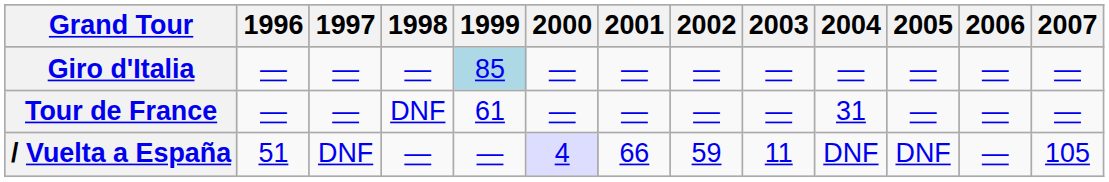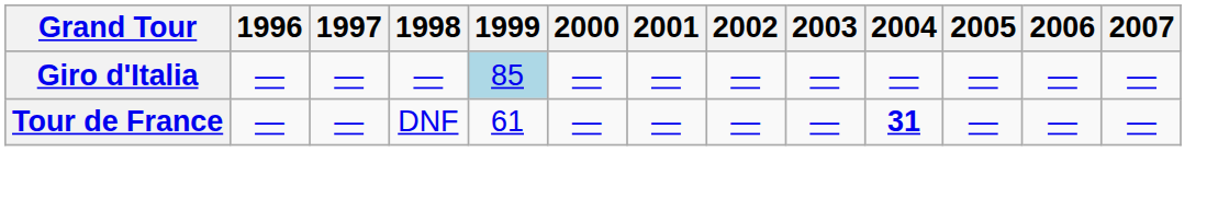Tour de France | 2004: normal -> bold
- row: / Vuelta a España | 51 | DNF | — | — | 4 | 66 | 59 | 11 | DNF | DNF | — | 105
